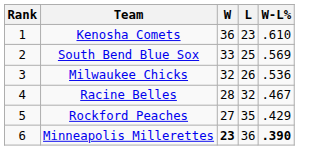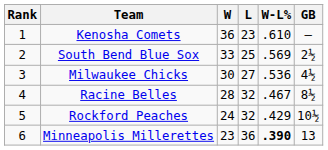+ column: GB | – | 2½ | 4½ | 8½ | 10½ | 13
Milwaukee Chicks | W: 32 -> 30
Milwaukee Chicks | L: 26 -> 27
Rockford Peaches | W: 27 -> 24
Rockford Peaches | L: 35 -> 32
Minneapolis Millerettes | W: bold -> normal
